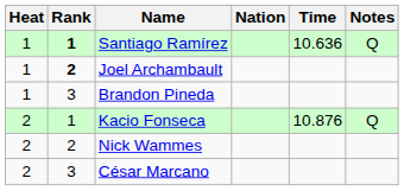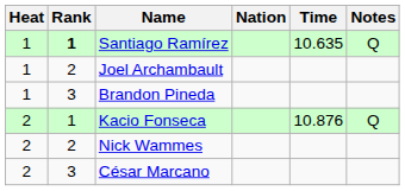Santiago Ramírez | Time: 10.636 -> 10.635
Joel Archambault | Rank: bold -> normal
